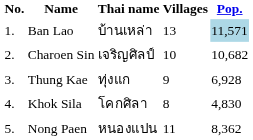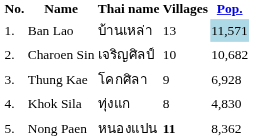Thung Kae | Thai name: ทุ่งแก -> โคกศิลา
Khok Sila | Thai name: โคกศิลา -> ทุ่งแก
Nong Paen | Villages: normal -> bold
